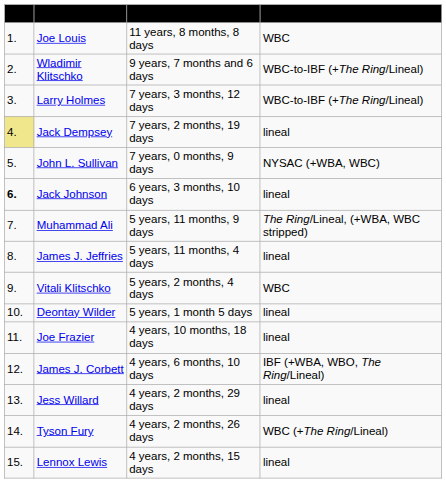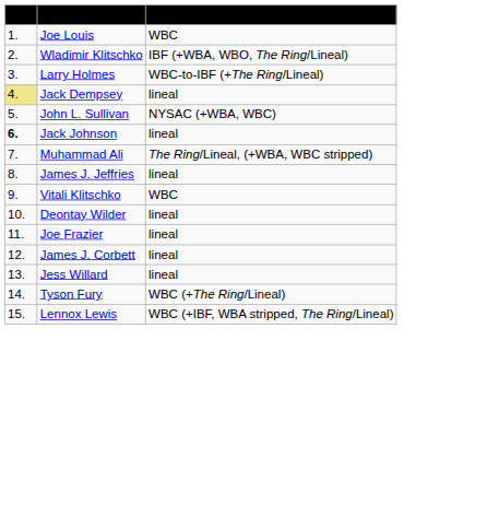- column: Title Reign | 11 years, 8 months, 8 days | 9 years, 7 months and 6 days | 7 years, 3 months, 12 days | 7 years, 2 months, 19 days | 7 years, 0 months, 9 days | 6 years, 3 months, 10 days | 5 years, 11 months, 9 days | 5 years, 11 months, 4 days | 5 years, 2 months, 4 days | 5 years, 1 month 5 days | 4 years, 10 months, 18 days | 4 years, 6 months, 10 days | 4 years, 2 months, 29 days | 4 years, 2 months, 26 days | 4 years, 2 months, 15 days
Wladimir Klitschko | Title recognition: WBC-to-IBF (+The Ring/Lineal) -> IBF (+WBA, WBO, The Ring/Lineal)
James J. Corbett | Title recognition: IBF (+WBA, WBO, The Ring/Lineal) -> lineal
Lennox Lewis | Title recognition: lineal -> WBC (+IBF, WBA stripped, The Ring/Lineal)
